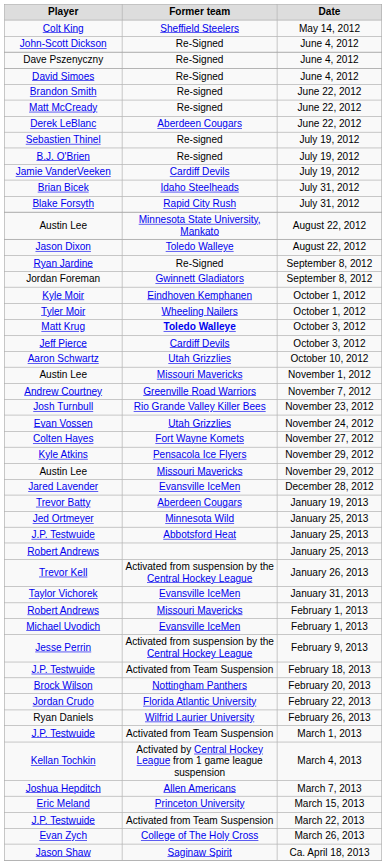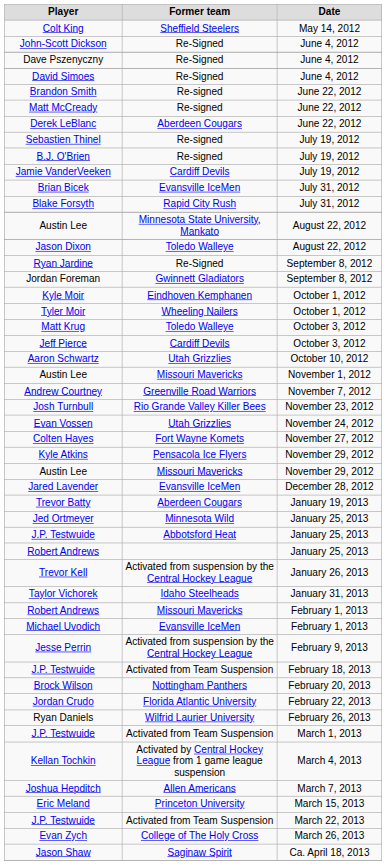Brian Bicek | Former team: Idaho Steelheads -> Evansville IceMen
Matt Krug | Former team: bold -> normal
Taylor Vichorek | Former team: Evansville IceMen -> Idaho Steelheads
